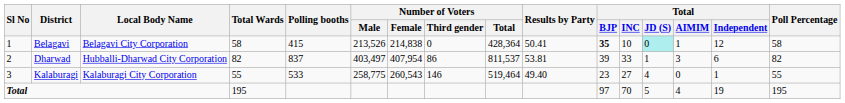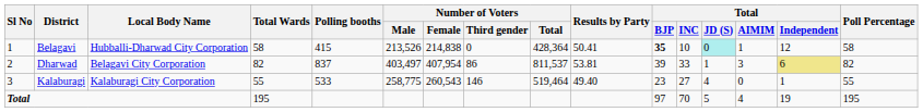Belagavi | Local Body Name: Belagavi City Corporation -> Hubballi-Dharwad City Corporation
Dharwad | Local Body Name: Hubballi-Dharwad City Corporation -> Belagavi City Corporation
Dharwad | Total / Independent: no background -> khaki background
